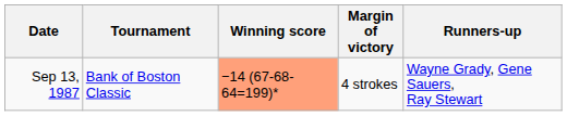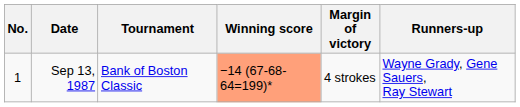+ column: No. | 1
